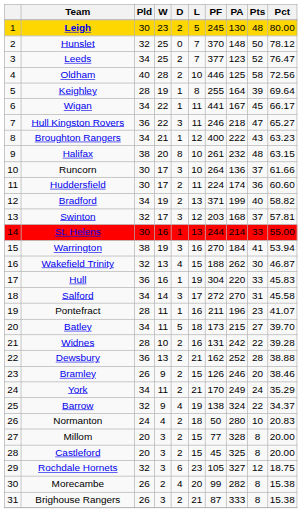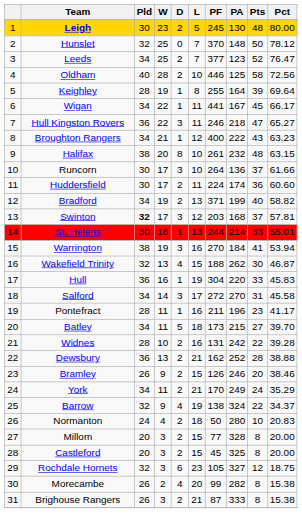Swinton | Pld: normal -> bold
St. Helens | Pct: 55.00 -> 55.01
Pontefract | Pct: 41.07 -> 41.17
